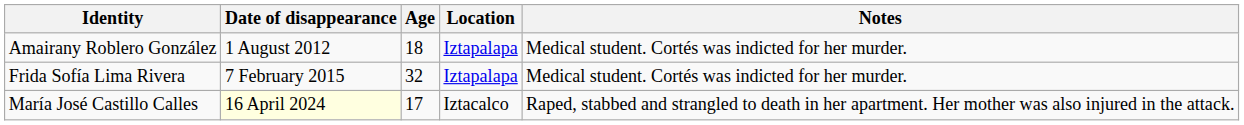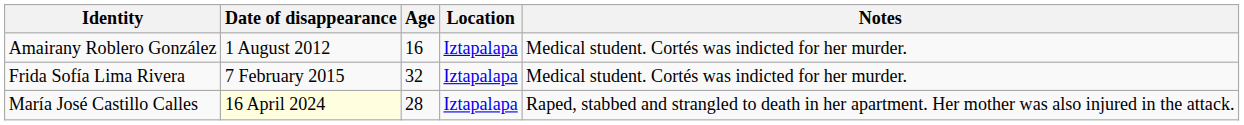Amairany Roblero González | Age: 18 -> 16
María José Castillo Calles | Age: 17 -> 28
María José Castillo Calles | Location: Iztacalco -> Iztapalapa
